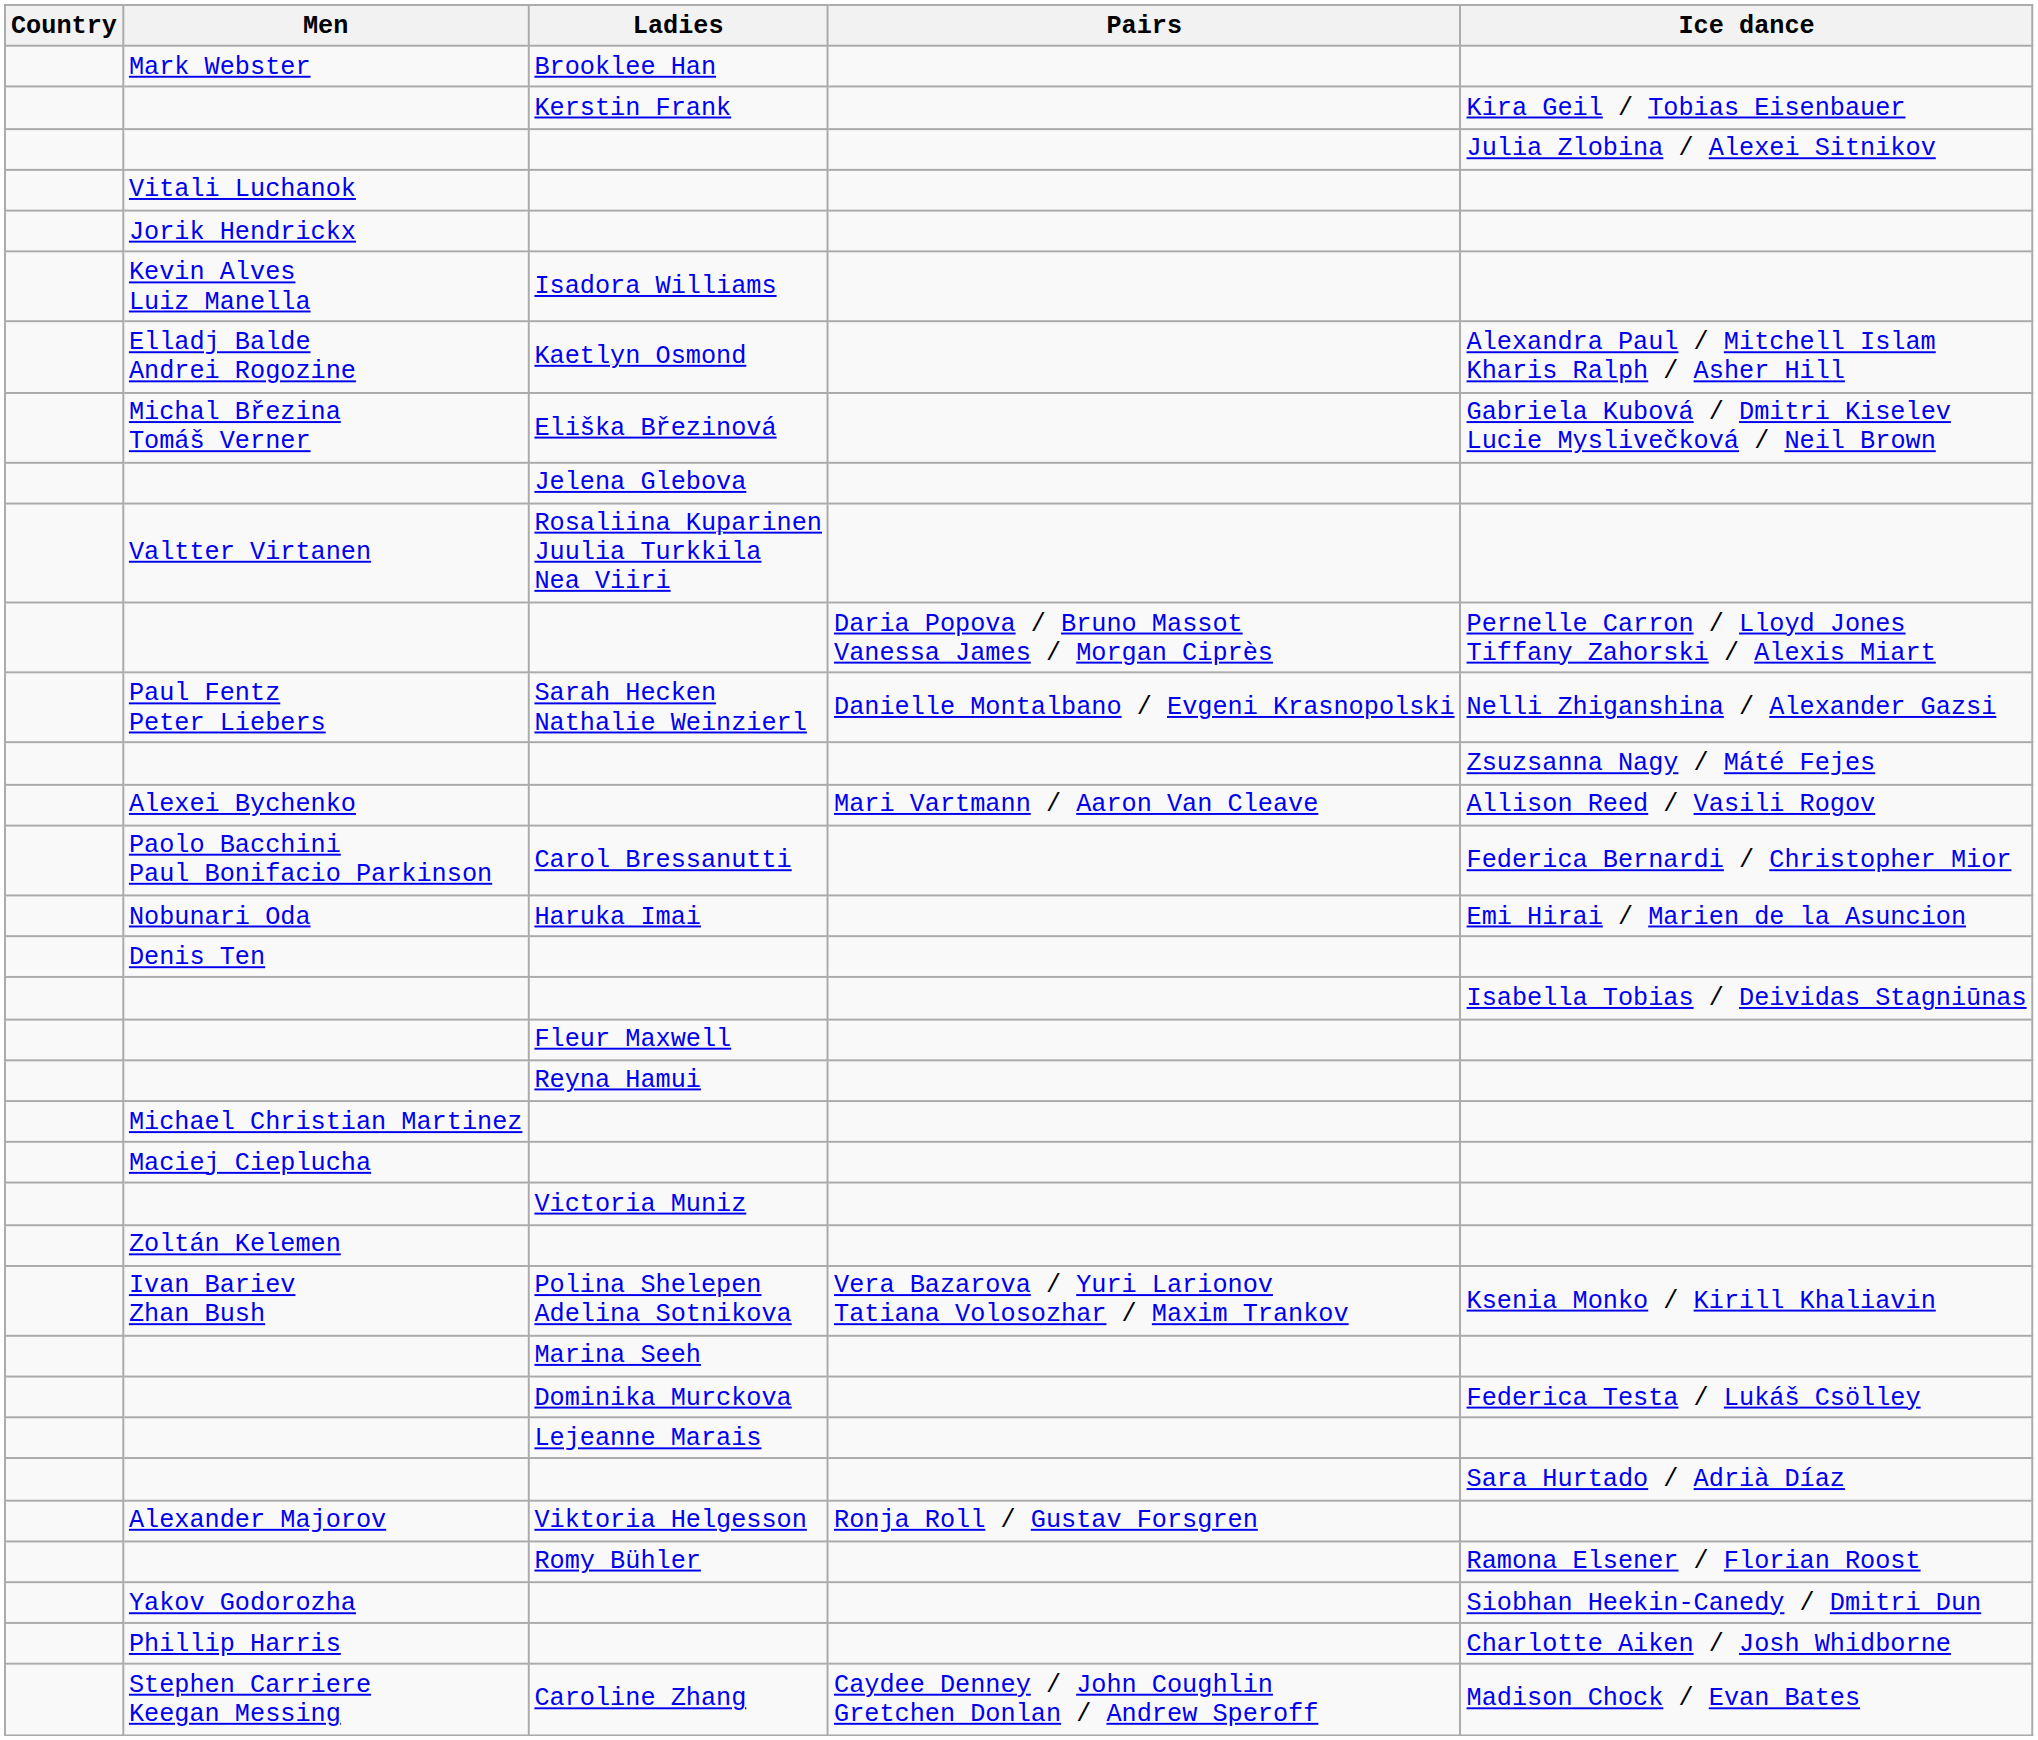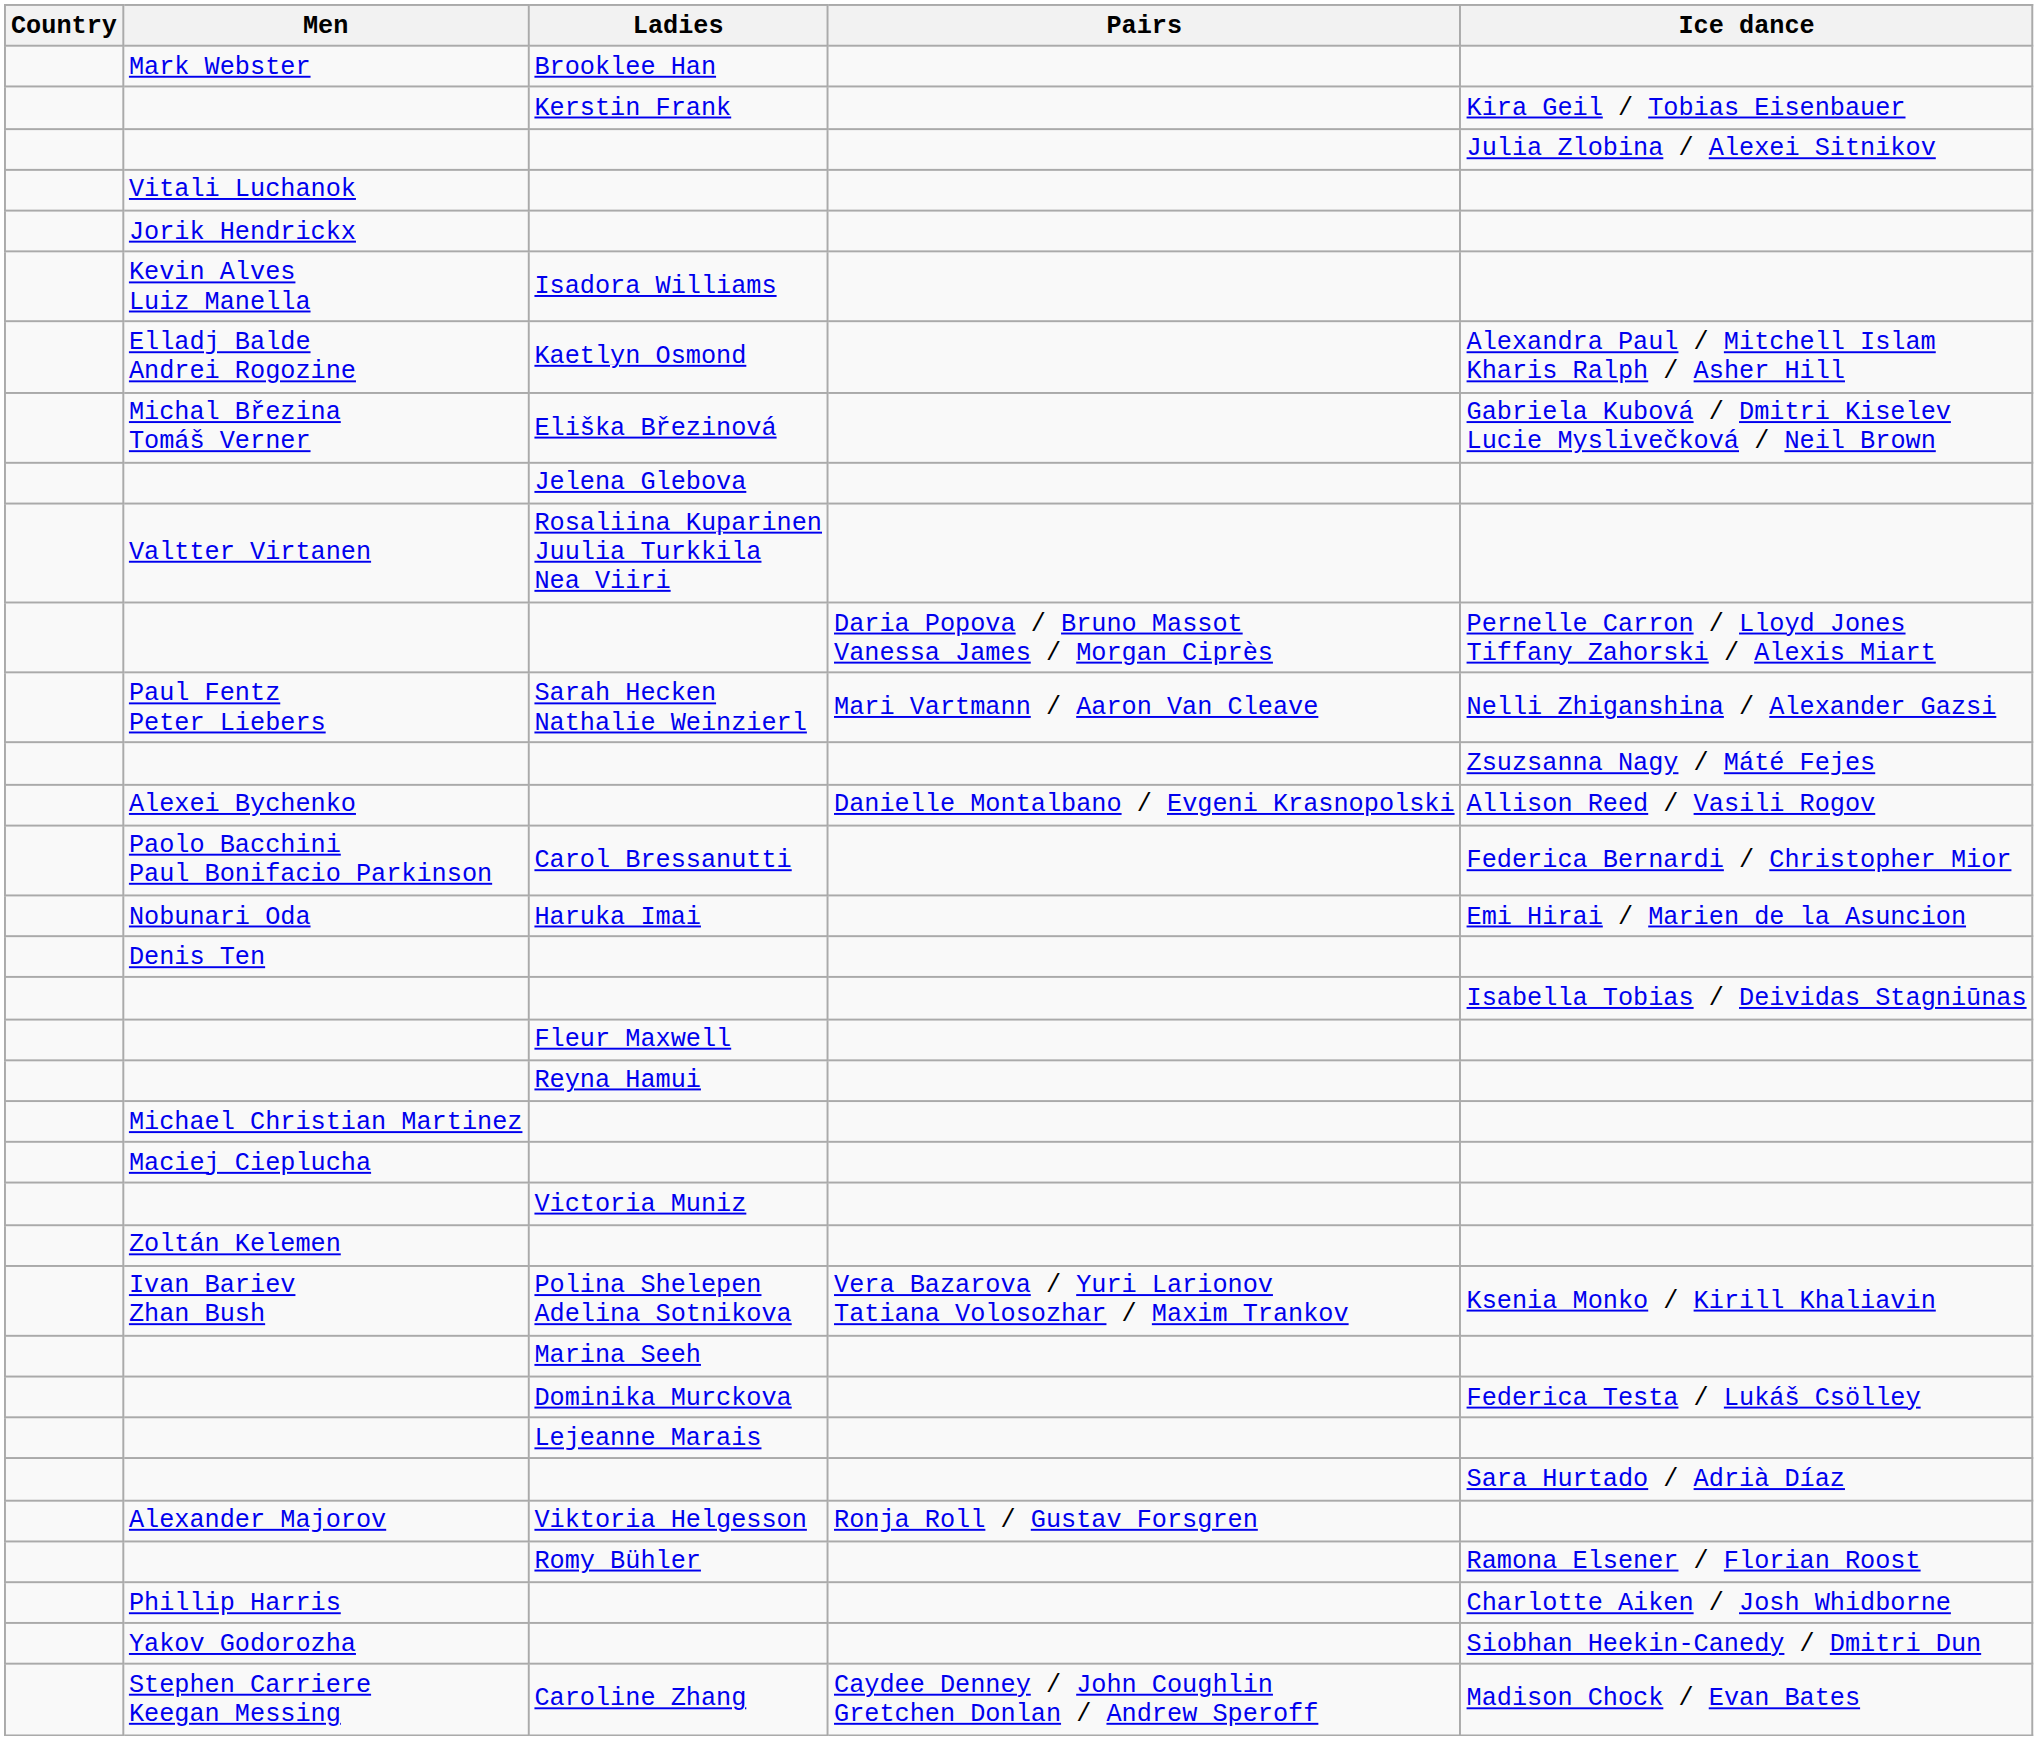Paul Fentz Peter Liebers | Pairs: Danielle Montalbano / Evgeni Krasnopolski -> Mari Vartmann / Aaron Van Cleave
Alexei Bychenko | Pairs: Mari Vartmann / Aaron Van Cleave -> Danielle Montalbano / Evgeni Krasnopolski
rows swapped: Yakov Godorozha <-> Phillip Harris
